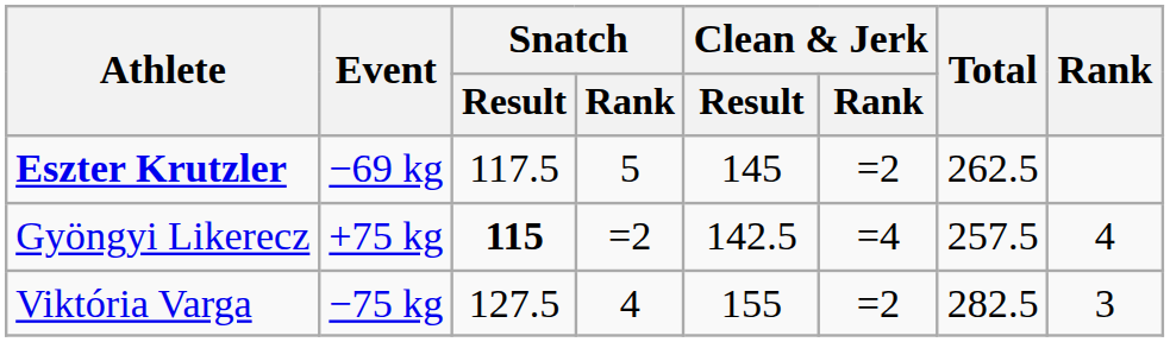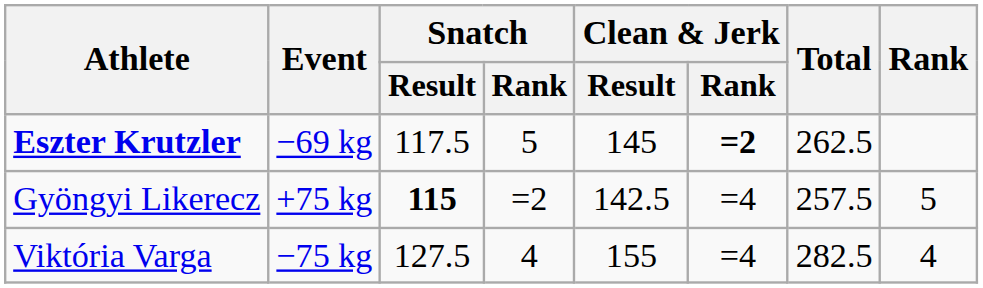Eszter Krutzler | Clean & Jerk / Rank: normal -> bold
Gyöngyi Likerecz | Rank: 4 -> 5
Viktória Varga | Clean & Jerk / Rank: =2 -> =4
Viktória Varga | Rank: 3 -> 4
